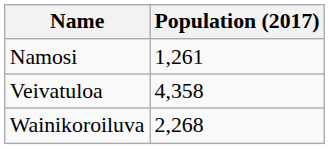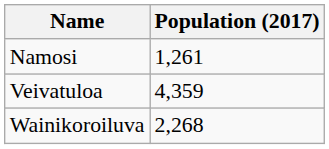Veivatuloa | Population (2017): 4,358 -> 4,359
